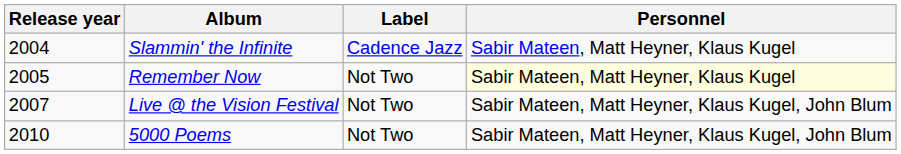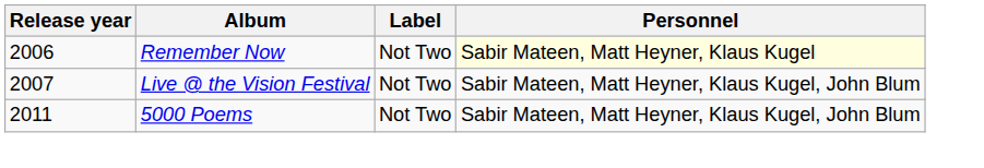- row: 2004 | Slammin' the Infinite | Cadence Jazz | Sabir Mateen, Matt Heyner, Klaus Kugel
Remember Now | Release year: 2005 -> 2006
5000 Poems | Release year: 2010 -> 2011
